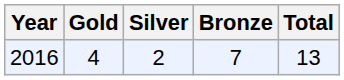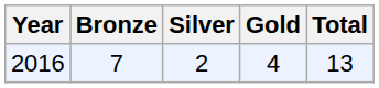columns swapped: Gold <-> Bronze
